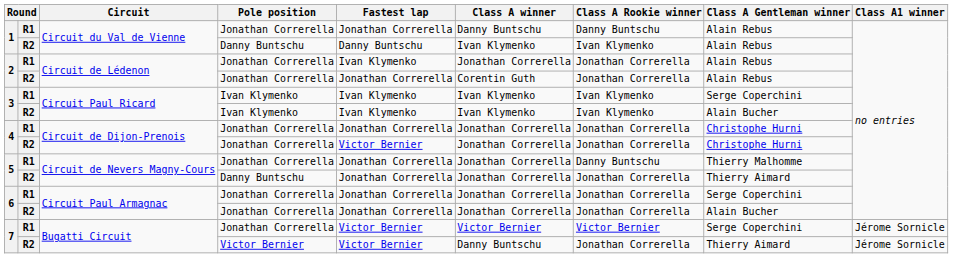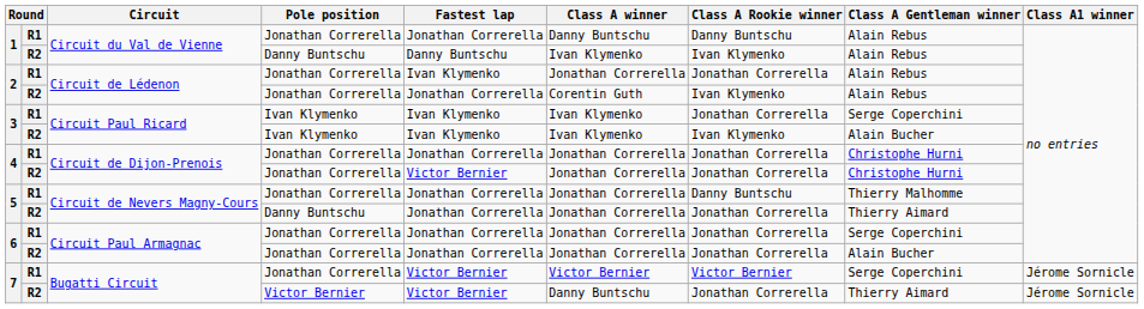2 / R2 | Class A Rookie winner: Jonathan Correrella -> Ivan Klymenko
3 / R1 | Class A Rookie winner: Ivan Klymenko -> Jonathan Correrella
